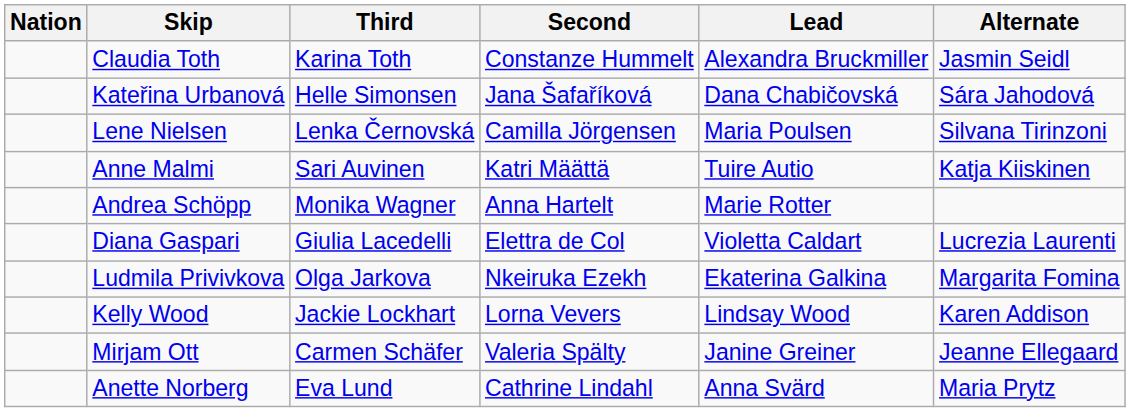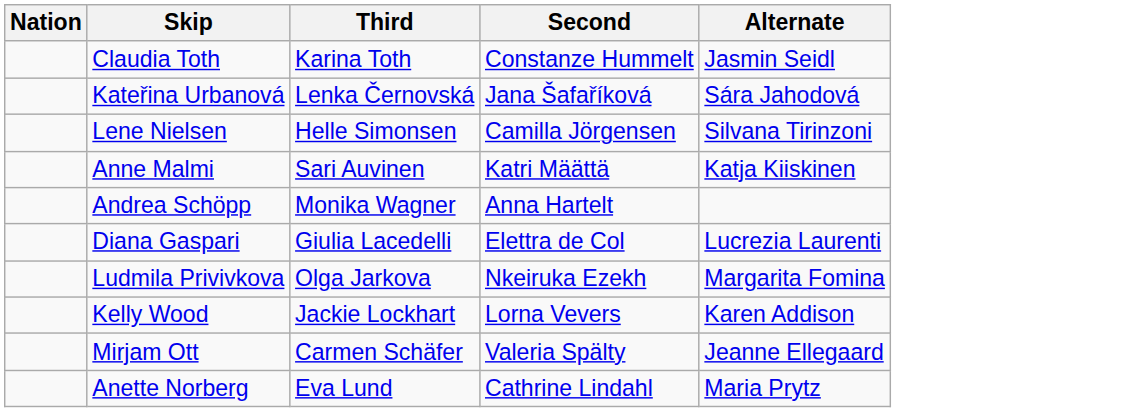- column: Lead | Alexandra Bruckmiller | Dana Chabičovská | Maria Poulsen | Tuire Autio | Marie Rotter | Violetta Caldart | Ekaterina Galkina | Lindsay Wood | Janine Greiner | Anna Svärd
Kateřina Urbanová | Third: Helle Simonsen -> Lenka Černovská
Lene Nielsen | Third: Lenka Černovská -> Helle Simonsen
